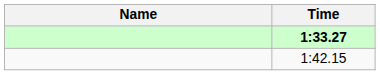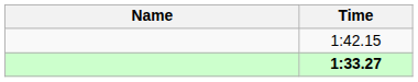rows swapped: 1:33.27 <-> 1:42.15
